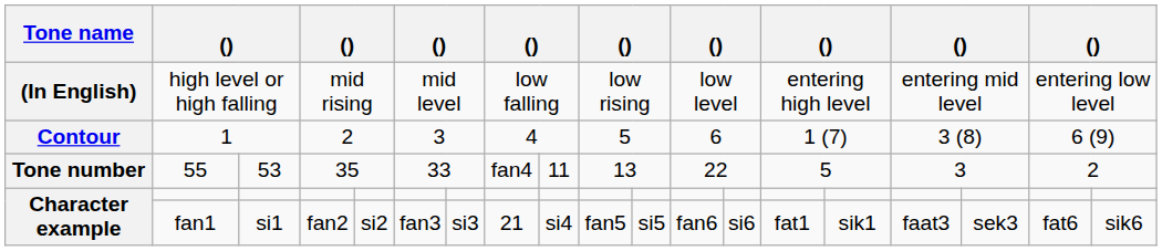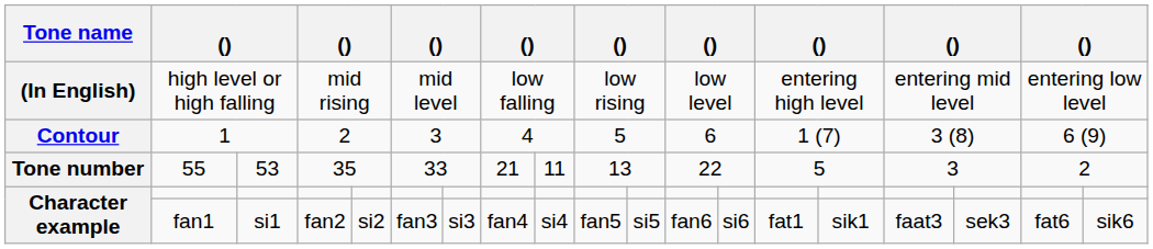55 | column 8: fan4 -> 21
fan1 | column 8: 21 -> fan4
